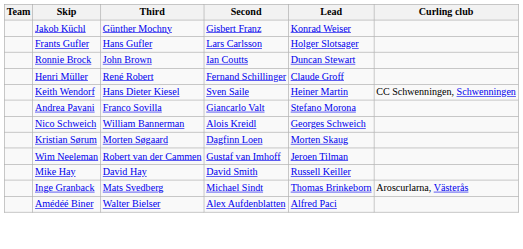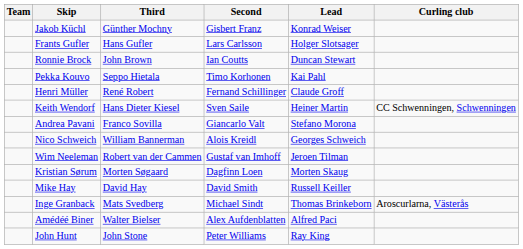+ row: Pekka Kouvo | Seppo Hietala | Timo Korhonen | Kai Pahl
rows swapped: Wim Neeleman <-> Kristian Sørum
+ row: John Hunt | John Stone | Peter Williams | Ray King
